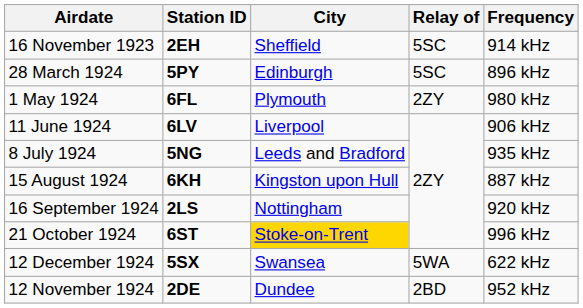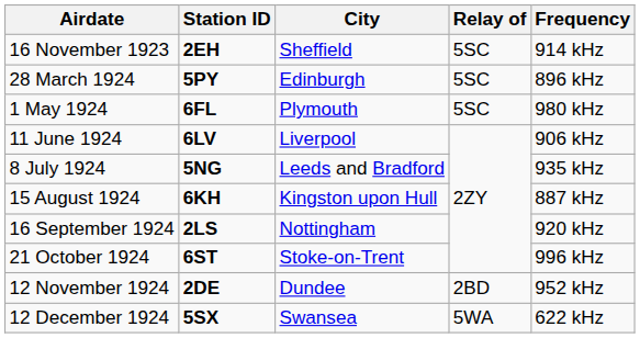1 May 1924 | Relay of: 2ZY -> 5SC
21 October 1924 | City: gold background -> no background
rows swapped: 12 November 1924 <-> 12 December 1924
